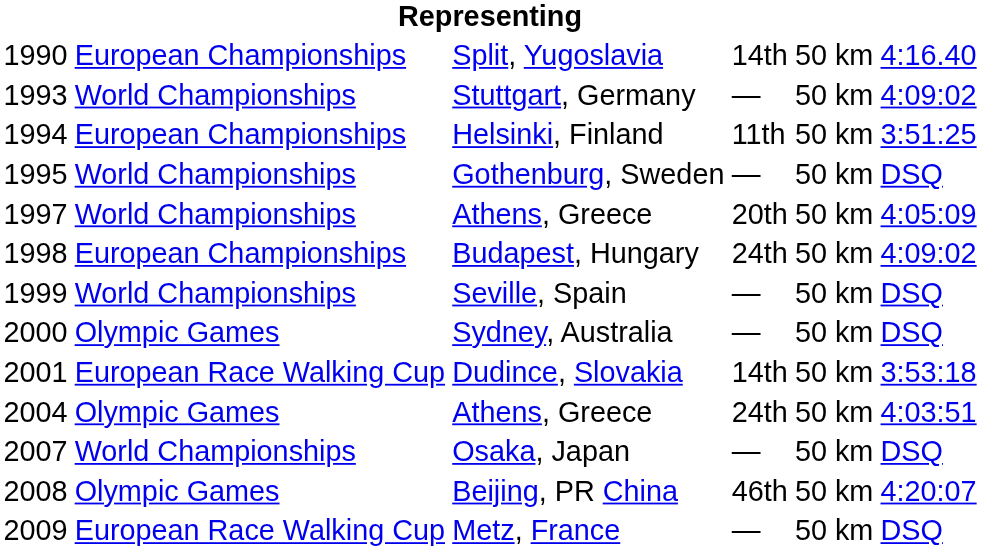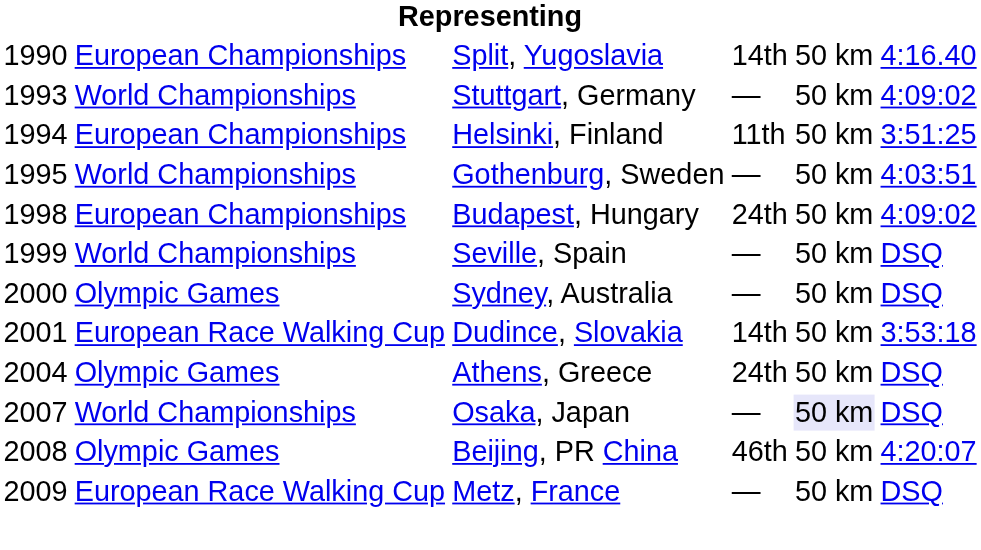Gothenburg, Sweden | column 6: DSQ -> 4:03:51
- row: 1997 | World Championships | Athens, Greece | 20th | 50 km | 4:05:09
2004 / Athens, Greece | column 6: 4:03:51 -> DSQ
Osaka, Japan | column 5: no background -> lavender background
